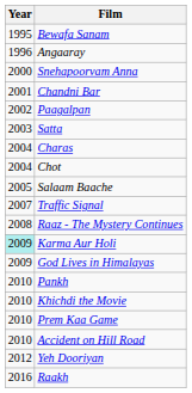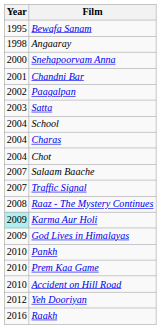Angaaray | Year: 1996 -> 1998
+ row: 2004 | School
Salaam Baache | Year: 2005 -> 2007
- row: 2010 | Khichdi the Movie
